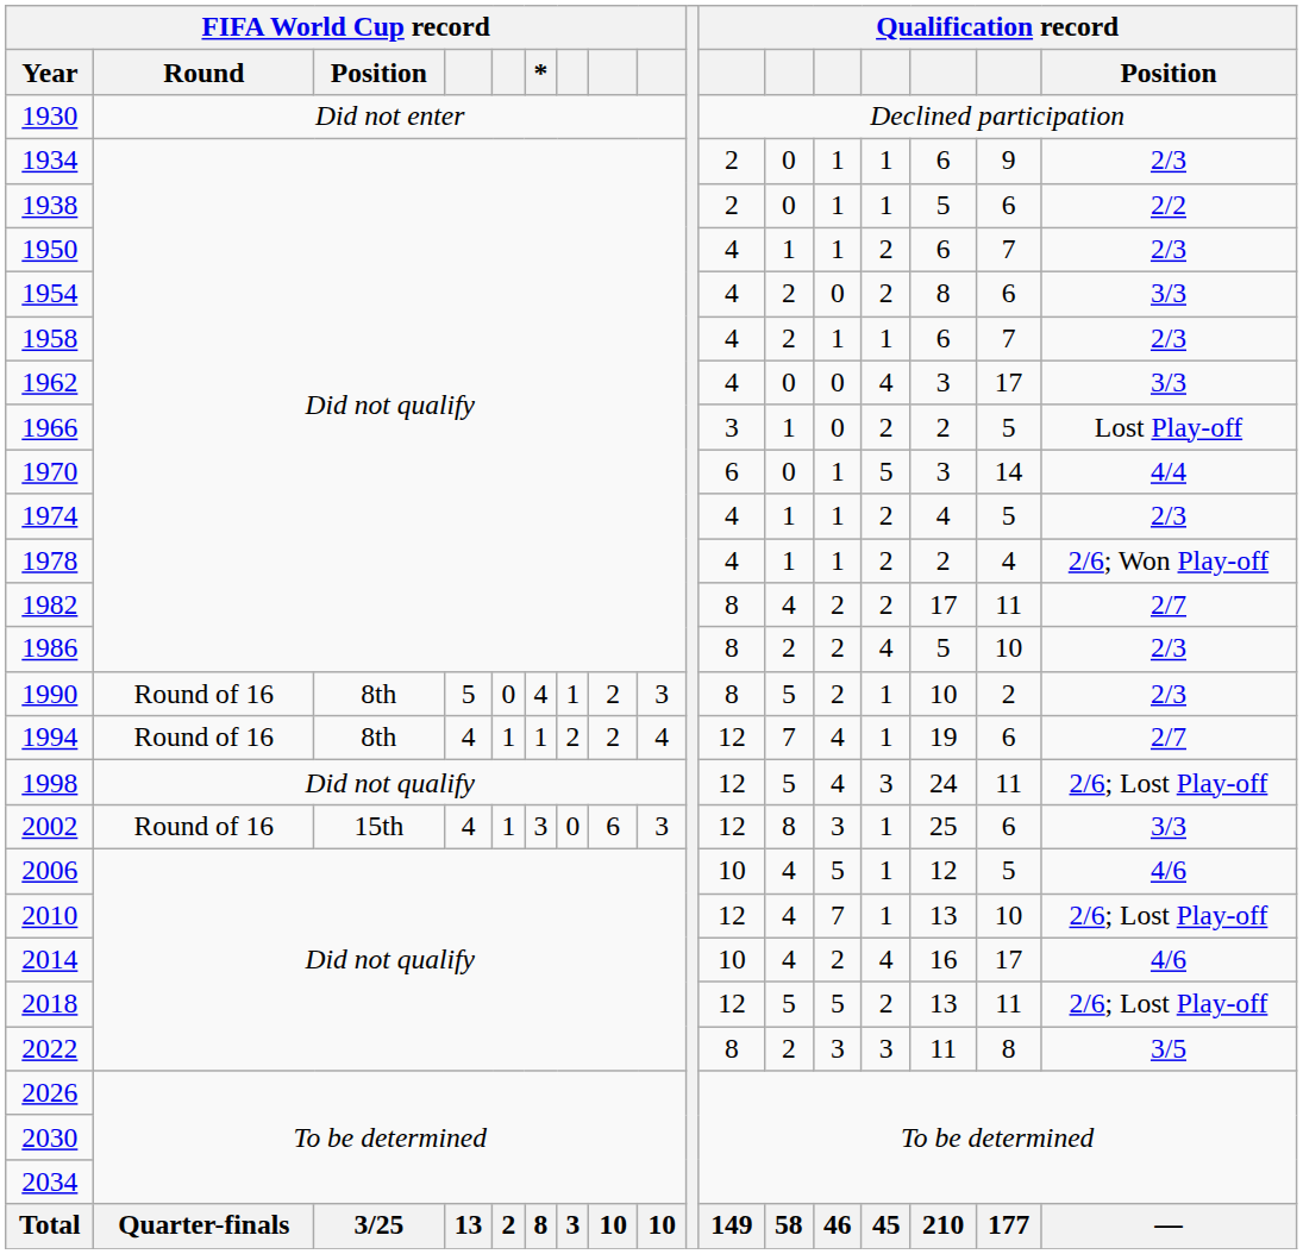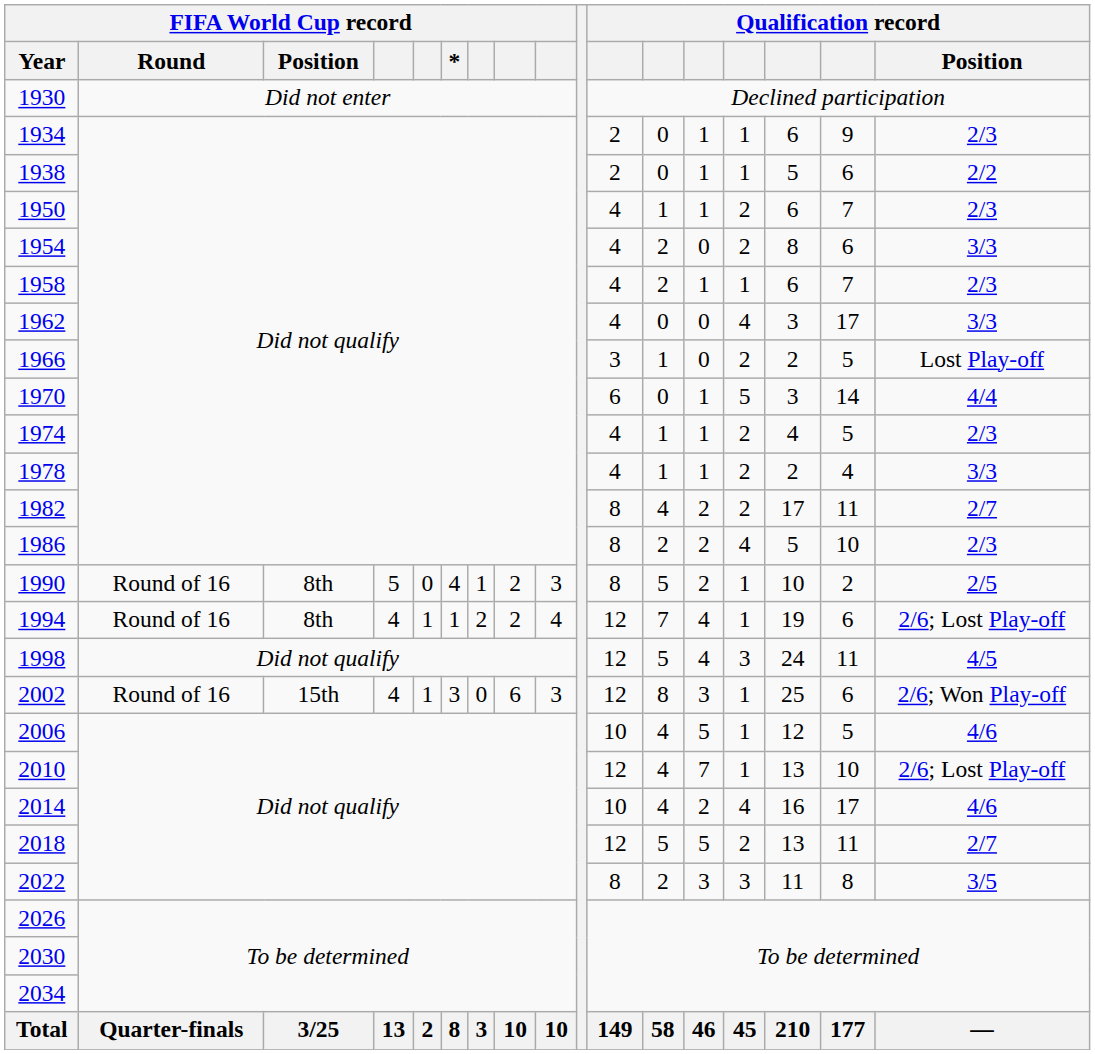1978 | Qualification record / Position: 2/6; Won Play-off -> 3/3
1990 | Qualification record / Position: 2/3 -> 2/5
1994 | Qualification record / Position: 2/7 -> 2/6; Lost Play-off
1998 | Qualification record / Position: 2/6; Lost Play-off -> 4/5
2002 | Qualification record / Position: 3/3 -> 2/6; Won Play-off
2018 | Qualification record / Position: 2/6; Lost Play-off -> 2/7
